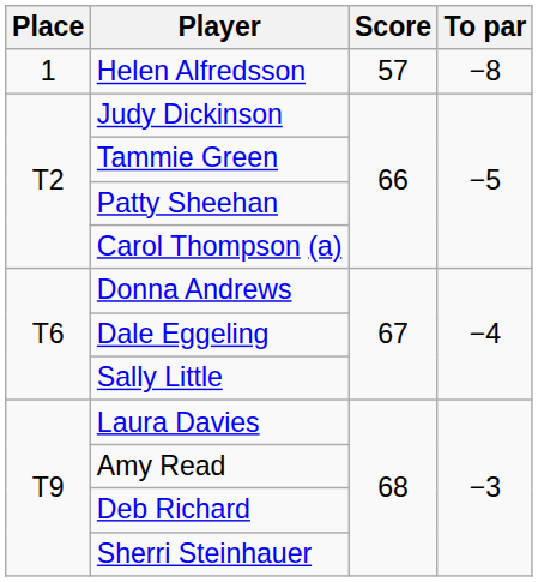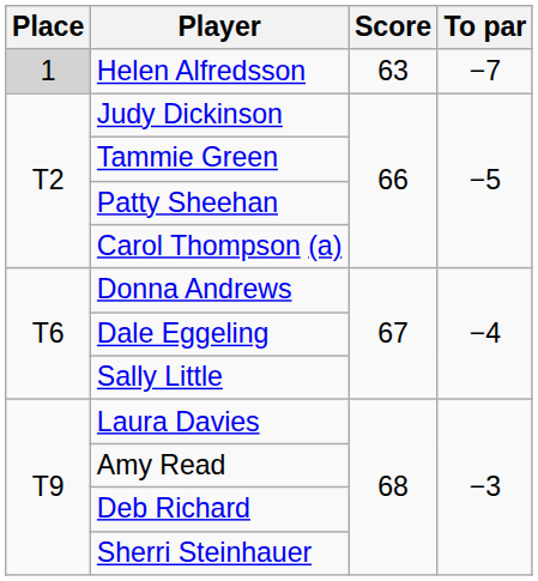Helen Alfredsson | Place: no background -> lightgrey background
Helen Alfredsson | Score: 57 -> 63
Helen Alfredsson | To par: −8 -> −7
